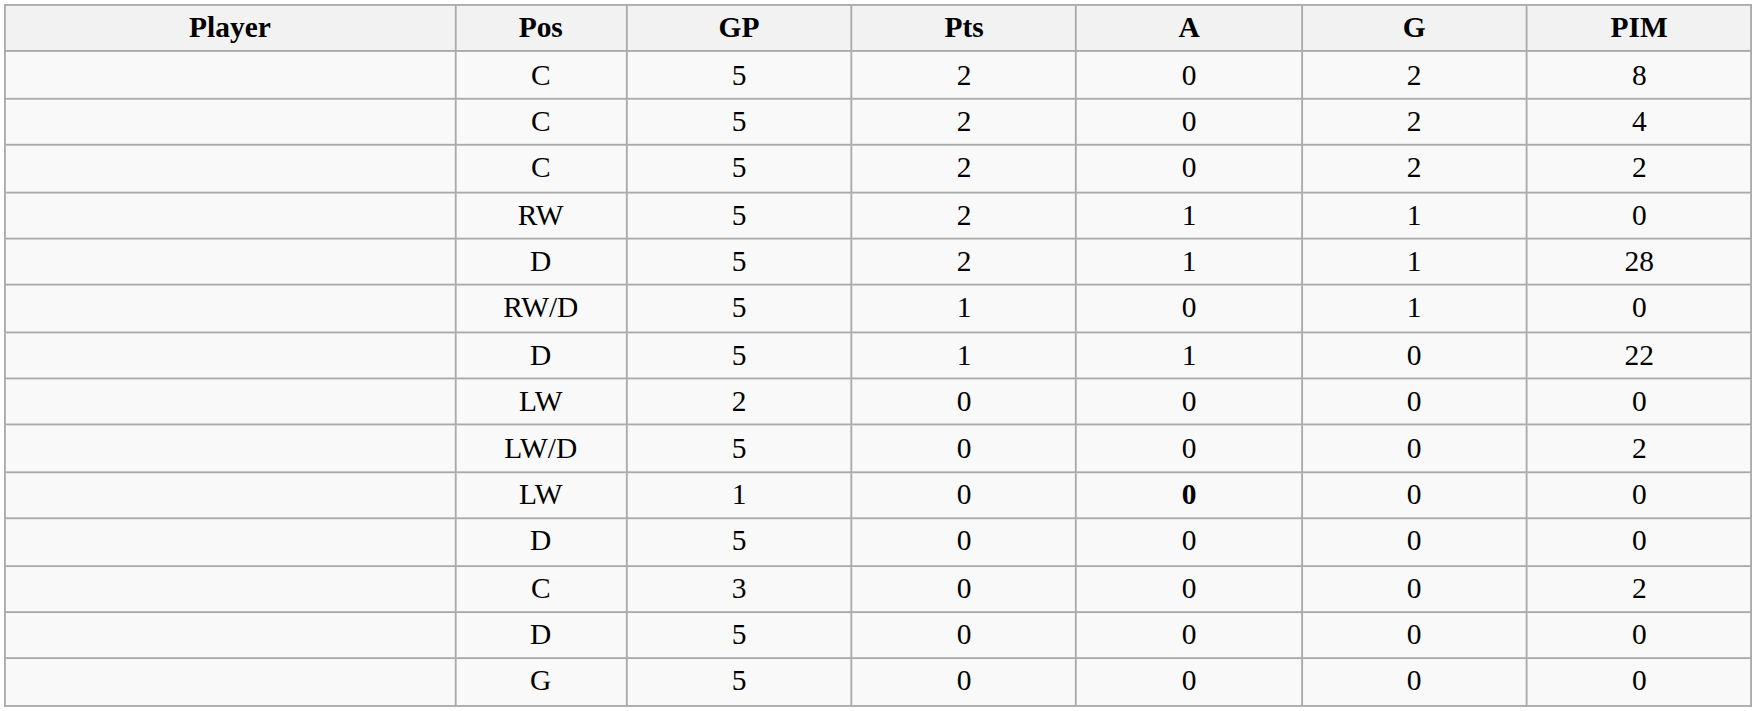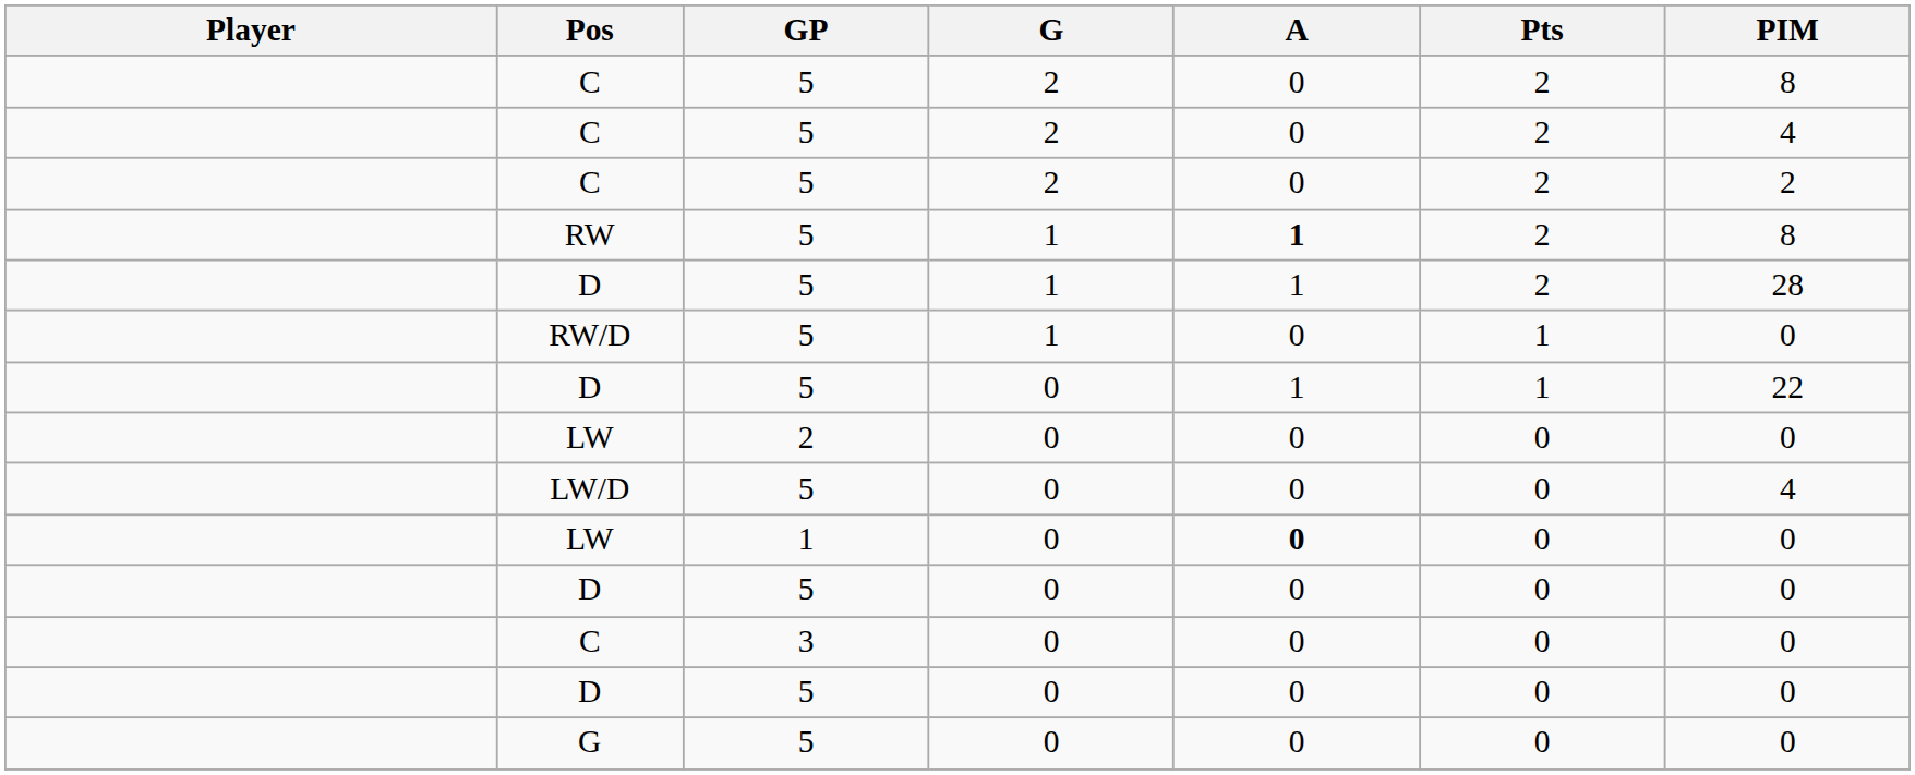columns swapped: G <-> Pts
RW | A: normal -> bold
RW | PIM: 0 -> 8
LW/D | PIM: 2 -> 4
C / 3 | PIM: 2 -> 0
